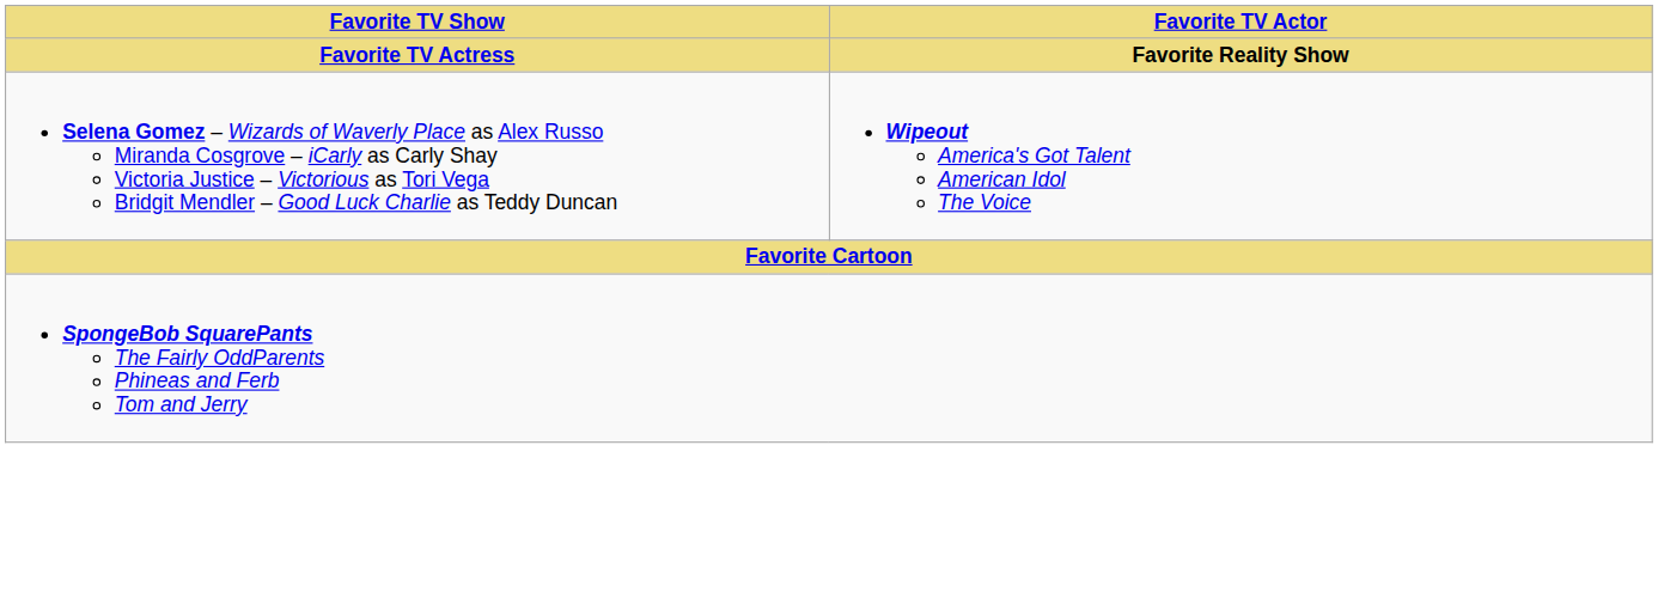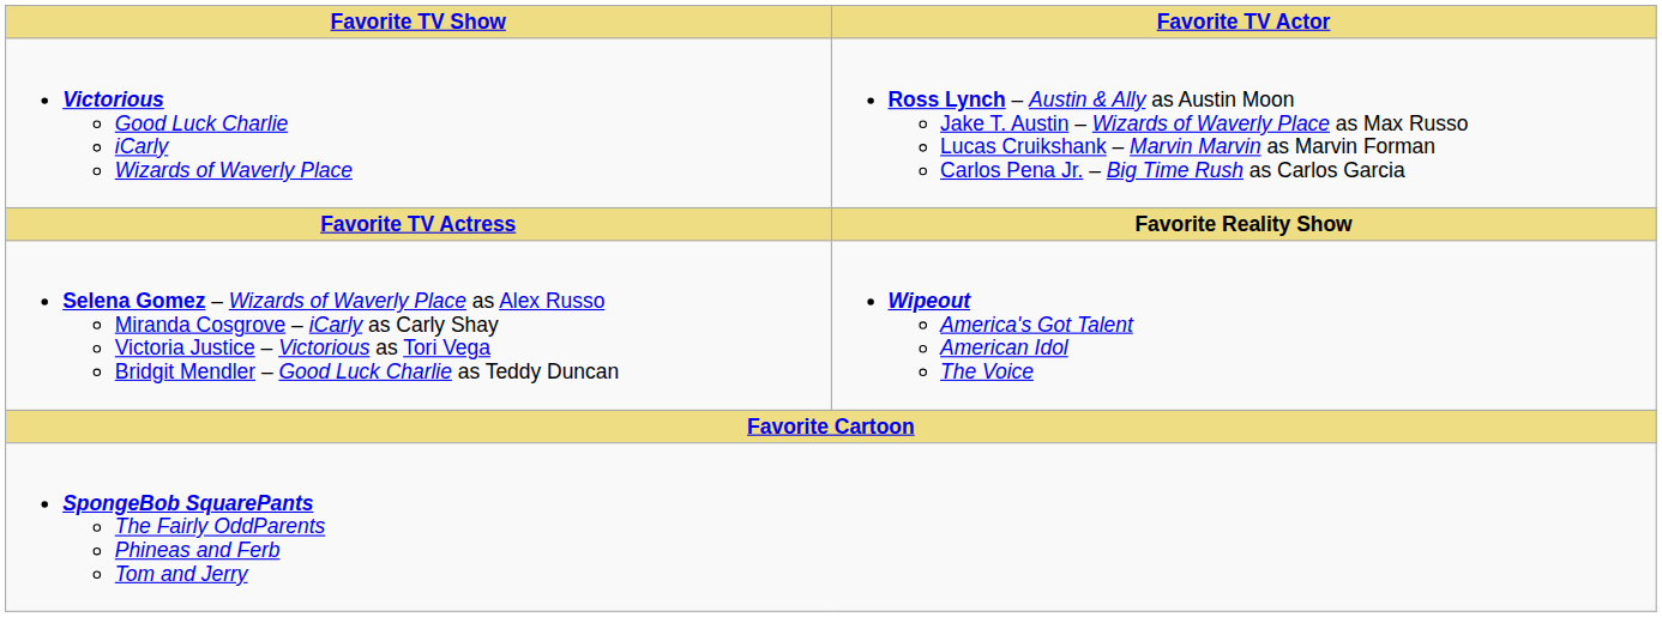+ row: Victorious Good Luck Charlie iCarly Wizards of Waverly Place | Ross Lynch – Austin & Ally as Austin Moon Jake T. Austin – Wizards of Waverly Place as Max Russo Lucas Cruikshank – Marvin Marvin as Marvin Forman Carlos Pena Jr. – Big Time Rush as Carlos Garcia
